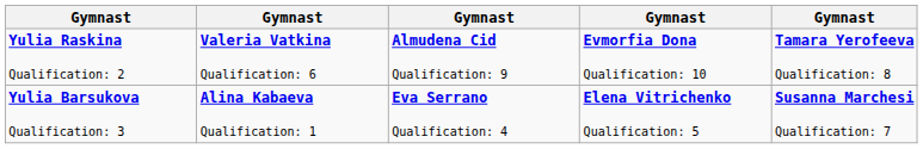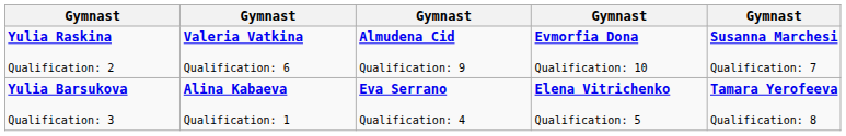Yulia Raskina Qualification: 2 | column 5: Tamara Yerofeeva Qualification: 8 -> Susanna Marchesi Qualification: 7
Yulia Barsukova Qualification: 3 | column 5: Susanna Marchesi Qualification: 7 -> Tamara Yerofeeva Qualification: 8
